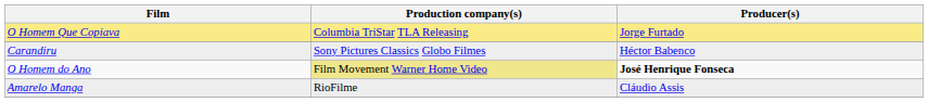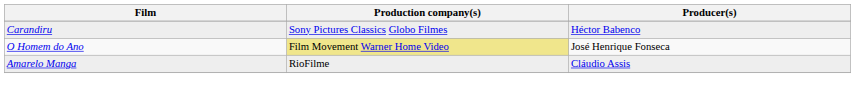- row: O Homem Que Copiava | Columbia TriStar TLA Releasing | Jorge Furtado
O Homem do Ano | Producer(s): bold -> normal
